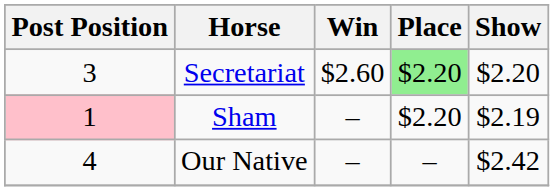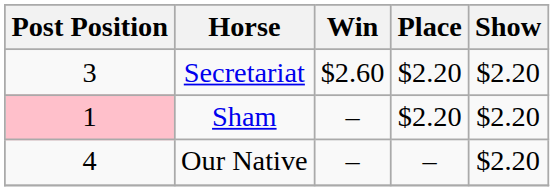Secretariat | Place: lightgreen background -> no background
Sham | Show: $2.19 -> $2.20
Our Native | Show: $2.42 -> $2.20
